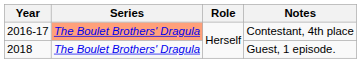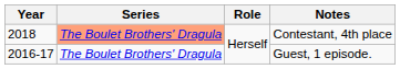Contestant, 4th place | Year: 2016-17 -> 2018
Guest, 1 episode. | Year: 2018 -> 2016-17
